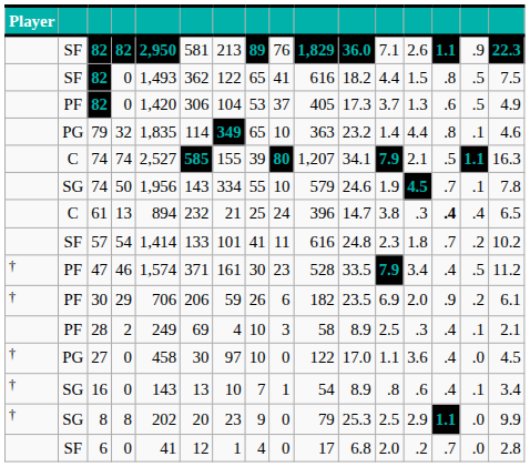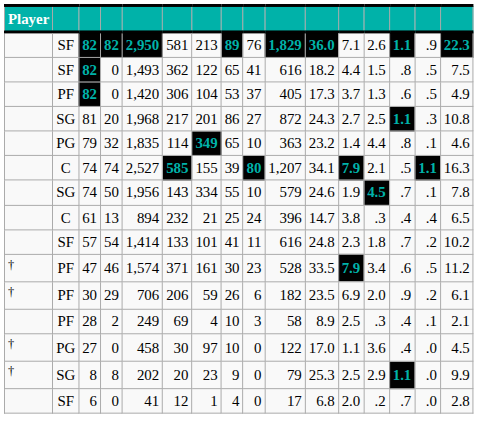+ row: SG | 81 | 20 | 1,968 | 217 | 201 | 86 | 27 | 872 | 24.3 | 2.7 | 2.5 | 1.1 | .3 | 10.8
61 | column 14: bold -> normal
47 | column 14: .4 -> .6
- row: † | SG | 16 | 0 | 143 | 13 | 10 | 7 | 1 | 54 | 8.9 | .8 | .6 | .4 | .1 | 3.4
